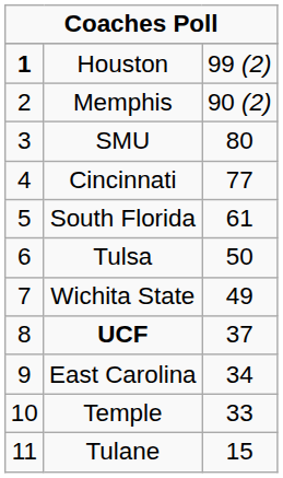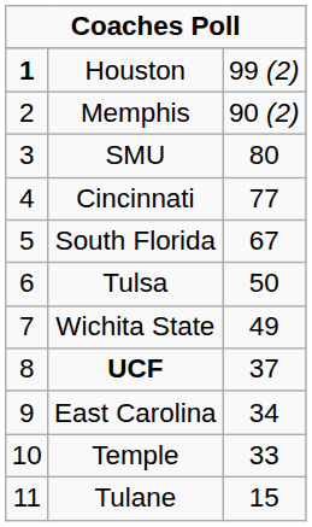South Florida | column 3: 61 -> 67
